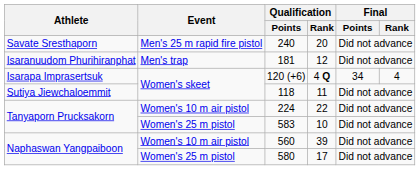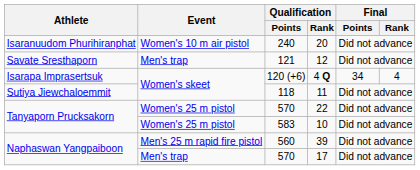20 | Athlete: Savate Sresthaporn -> Isaranuudom Phurihiranphat
20 | Event: Men's 25 m rapid fire pistol -> Women's 10 m air pistol
12 | Athlete: Isaranuudom Phurihiranphat -> Savate Sresthaporn
12 | Qualification / Points: 181 -> 121
22 | Event: Women's 10 m air pistol -> Women's 25 m pistol
22 | Qualification / Points: 224 -> 570
39 | Event: Women's 10 m air pistol -> Men's 25 m rapid fire pistol
17 | Event: Women's 25 m pistol -> Men's trap
17 | Qualification / Points: 580 -> 570
